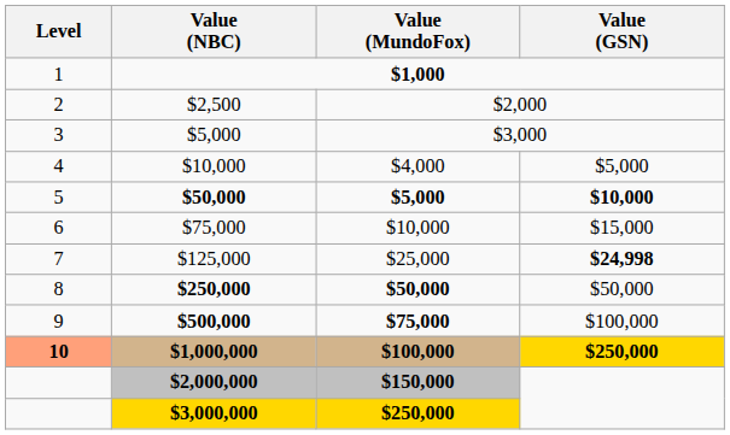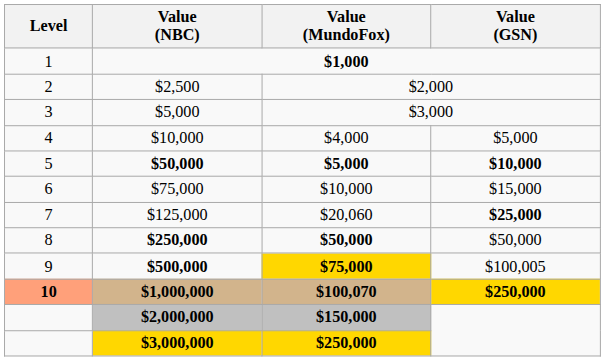$125,000 | Value (MundoFox): $25,000 -> $20,060
$125,000 | Value (GSN): $24,998 -> $25,000
$500,000 | Value (MundoFox): no background -> gold background
$500,000 | Value (GSN): $100,000 -> $100,005
$1,000,000 | Value (MundoFox): $100,000 -> $100,070
